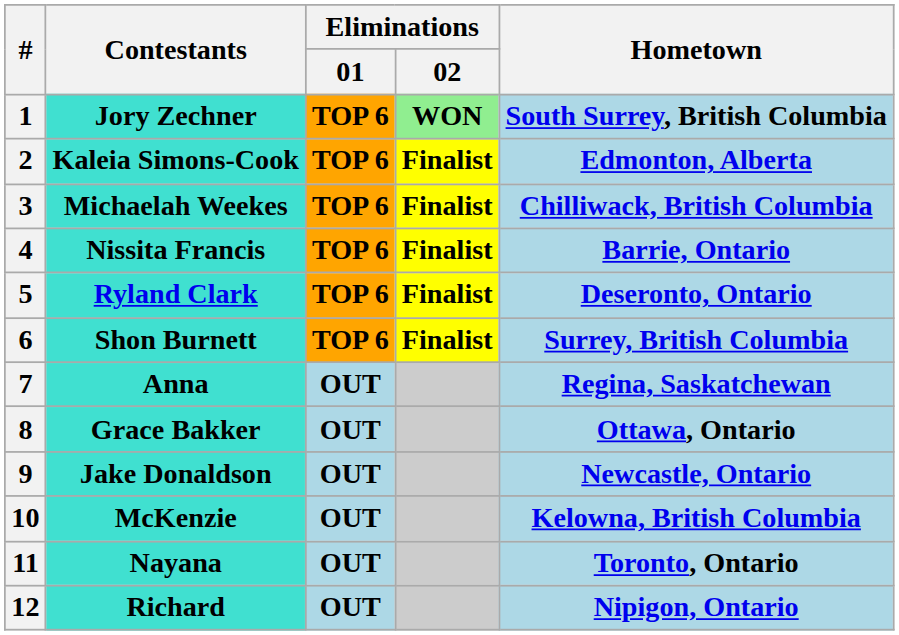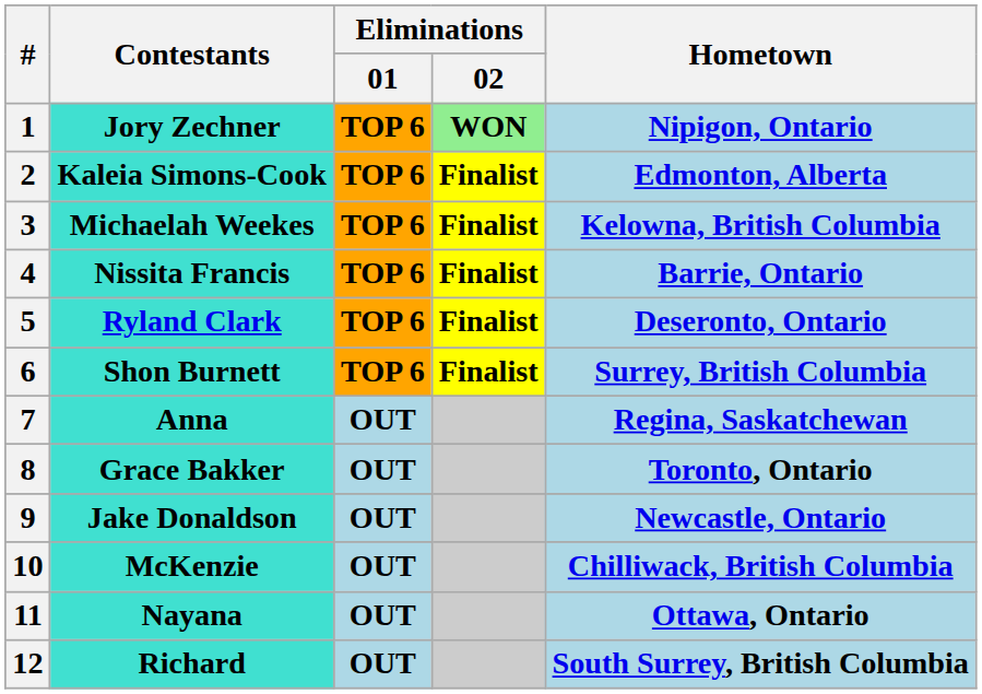1 | Hometown: South Surrey, British Columbia -> Nipigon, Ontario
3 | Hometown: Chilliwack, British Columbia -> Kelowna, British Columbia
8 | Hometown: Ottawa, Ontario -> Toronto, Ontario
10 | Hometown: Kelowna, British Columbia -> Chilliwack, British Columbia
11 | Hometown: Toronto, Ontario -> Ottawa, Ontario
12 | Hometown: Nipigon, Ontario -> South Surrey, British Columbia
